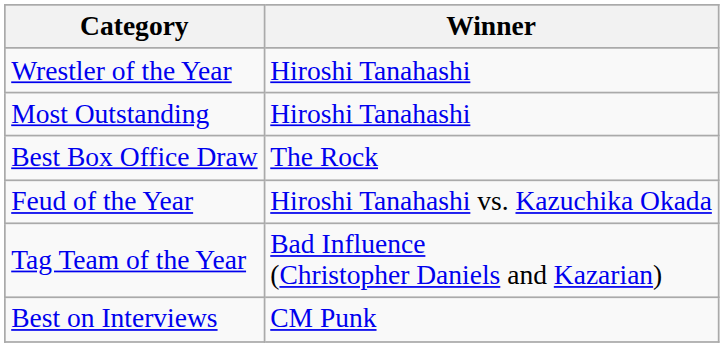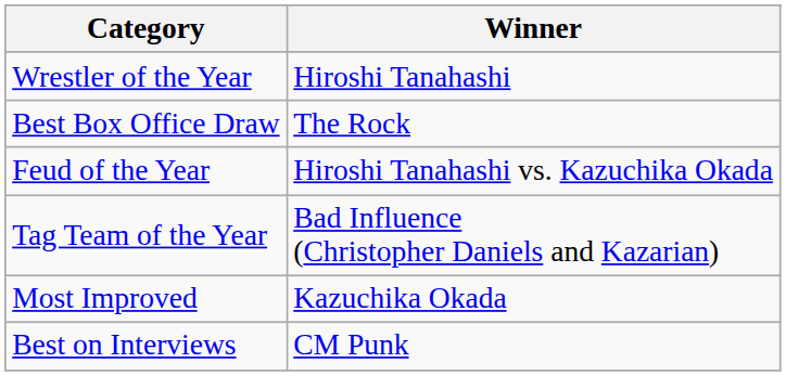- row: Most Outstanding | Hiroshi Tanahashi
+ row: Most Improved | Kazuchika Okada
